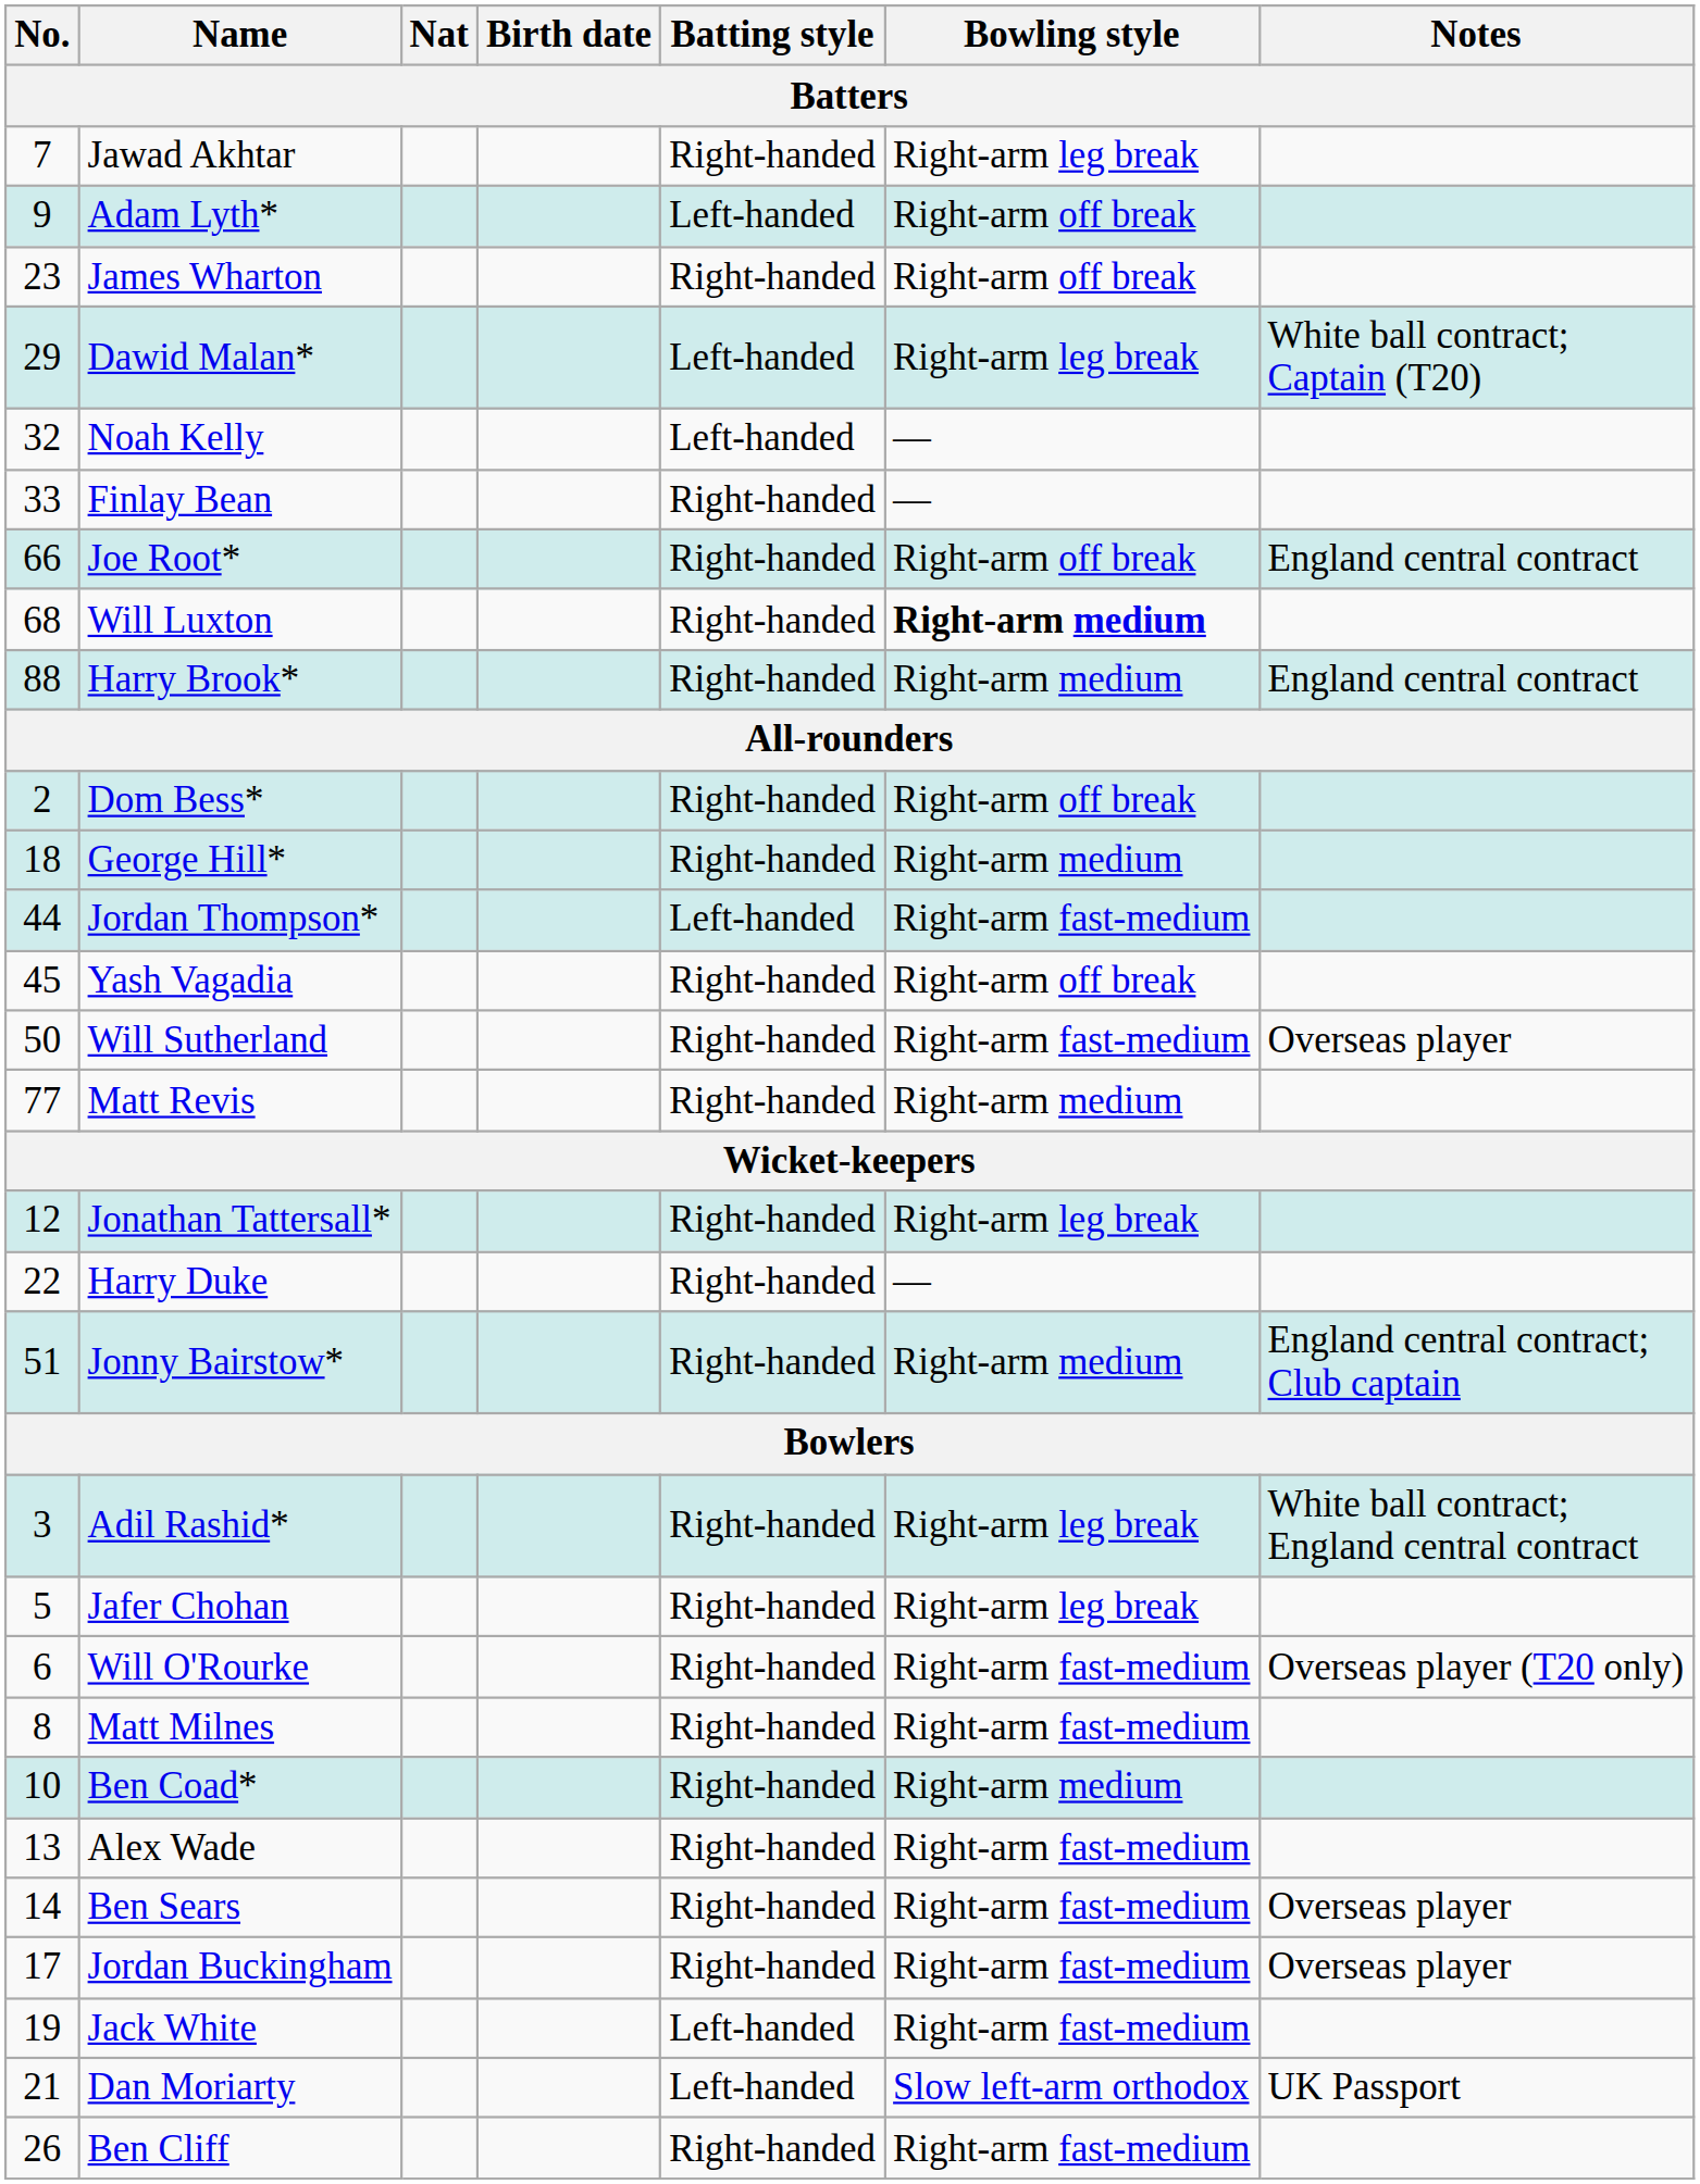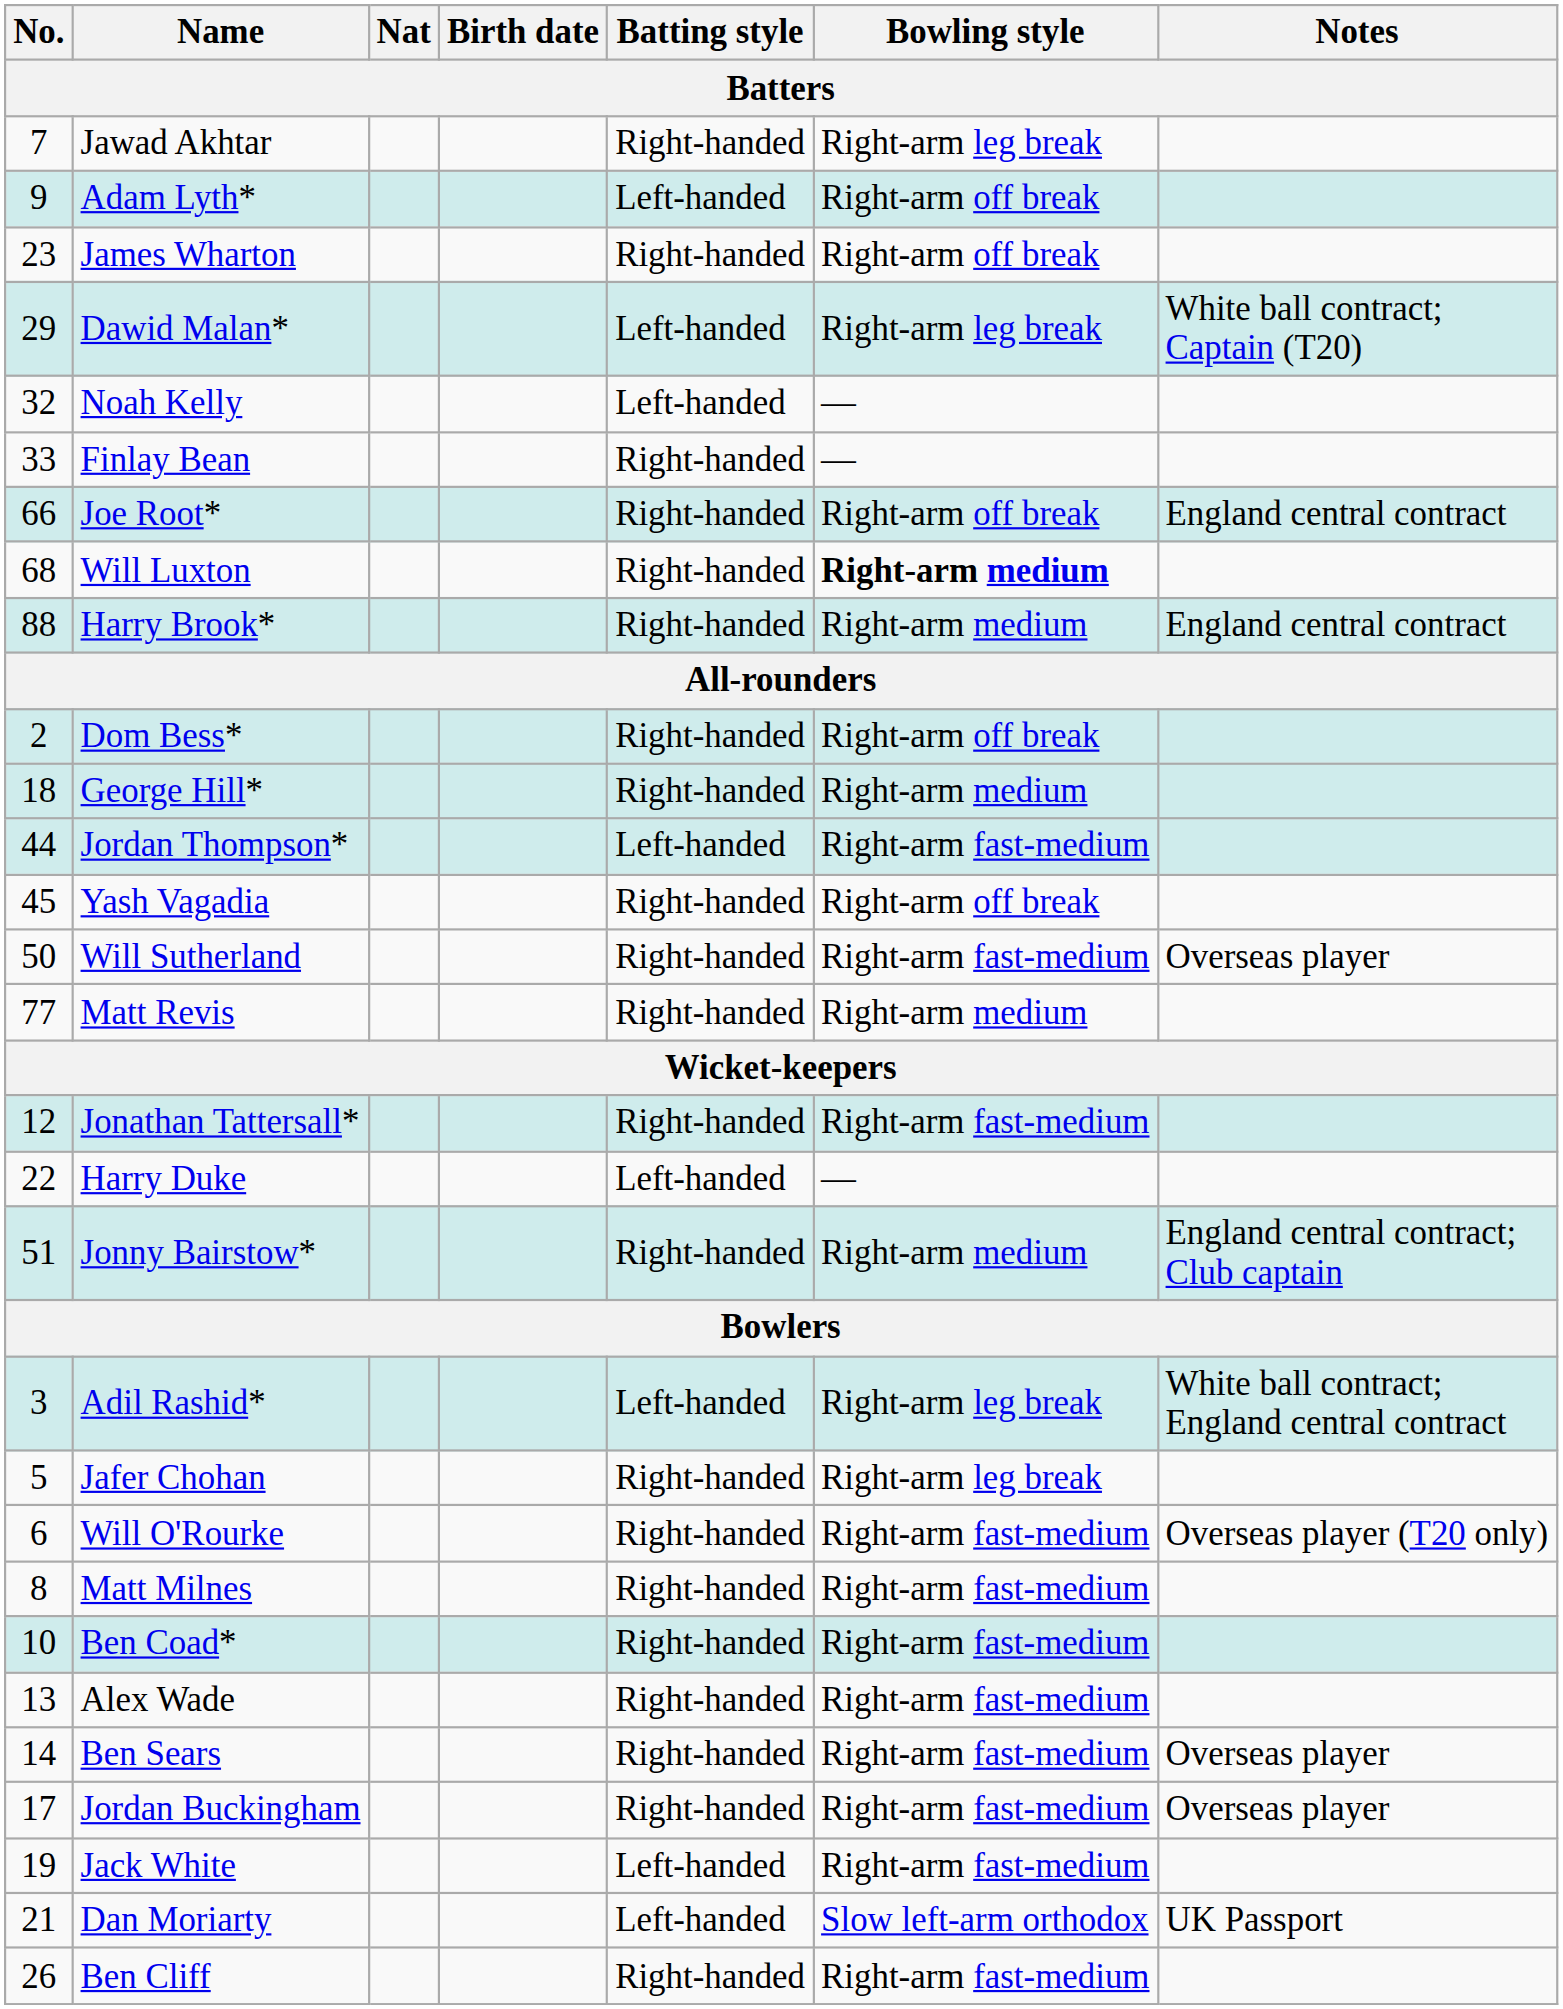Jonathan Tattersall* | Bowling style / Batters: Right-arm leg break -> Right-arm fast-medium
Harry Duke | Batting style / Batters: Right-handed -> Left-handed
Adil Rashid* | Batting style / Batters: Right-handed -> Left-handed
Ben Coad* | Bowling style / Batters: Right-arm medium -> Right-arm fast-medium
